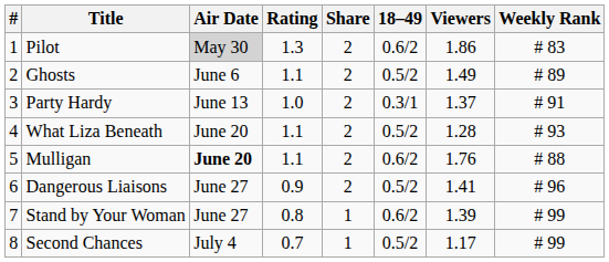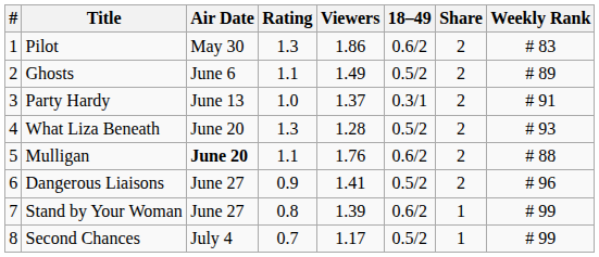columns swapped: Share <-> Viewers
Pilot | Air Date: lightgrey background -> no background
What Liza Beneath | Rating: 1.1 -> 1.3
